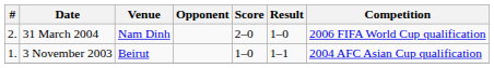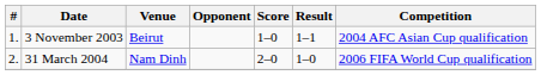rows swapped: 3 November 2003 <-> 31 March 2004
